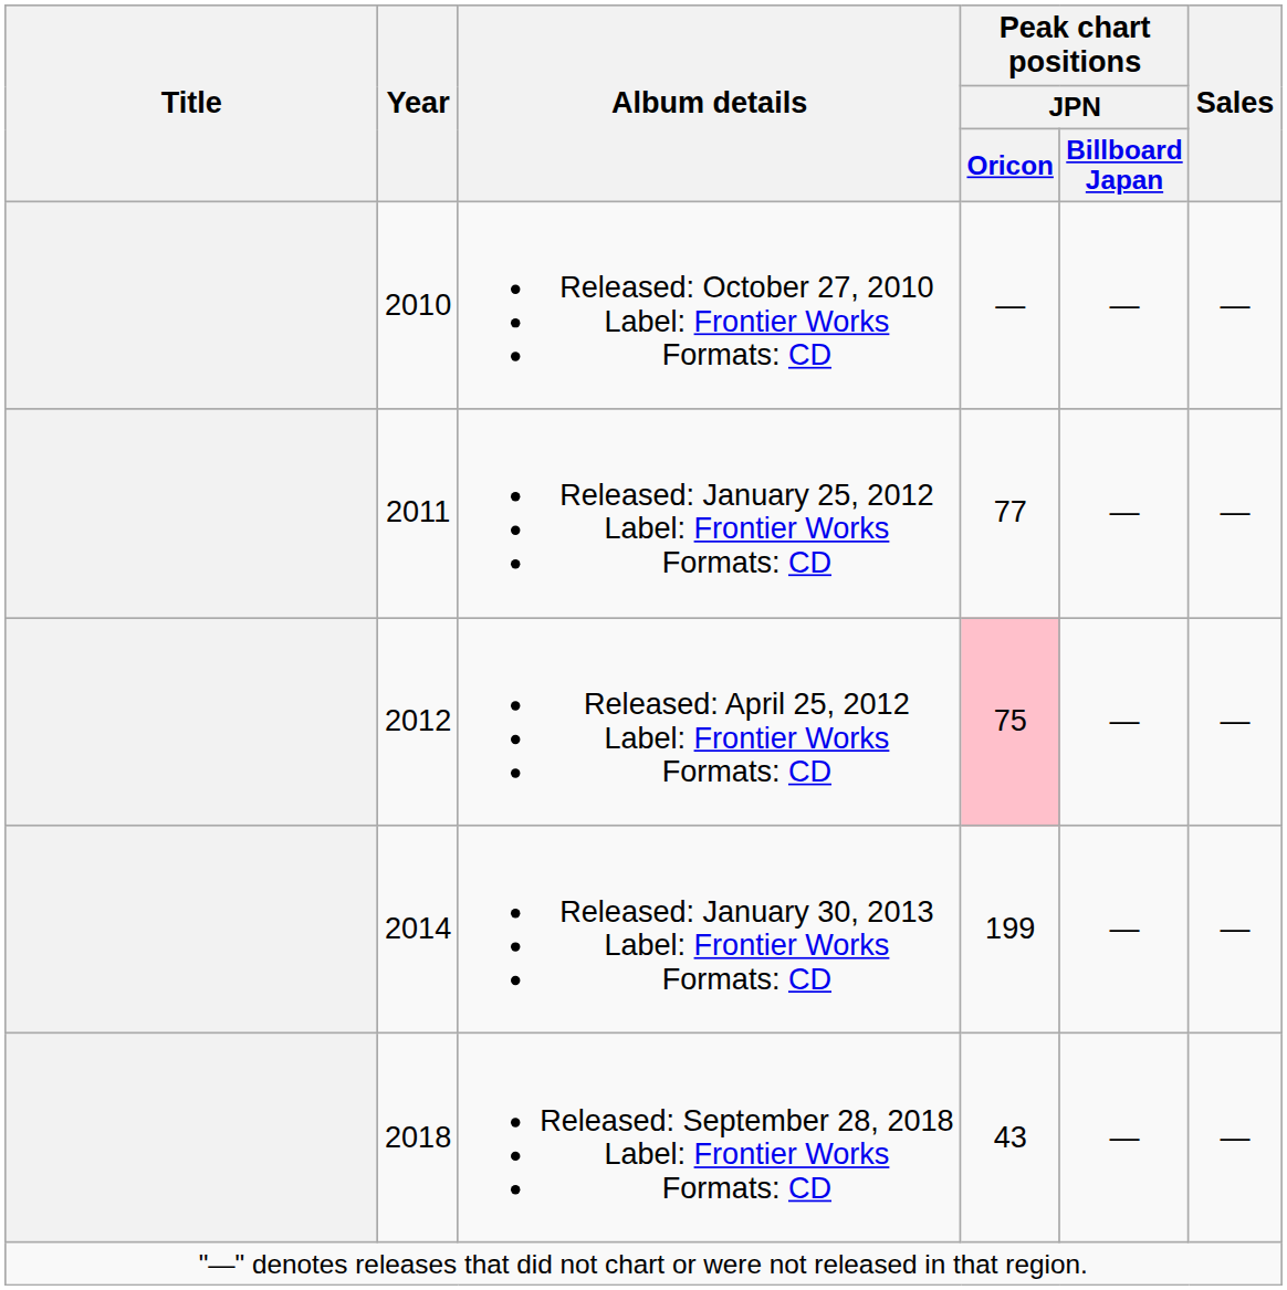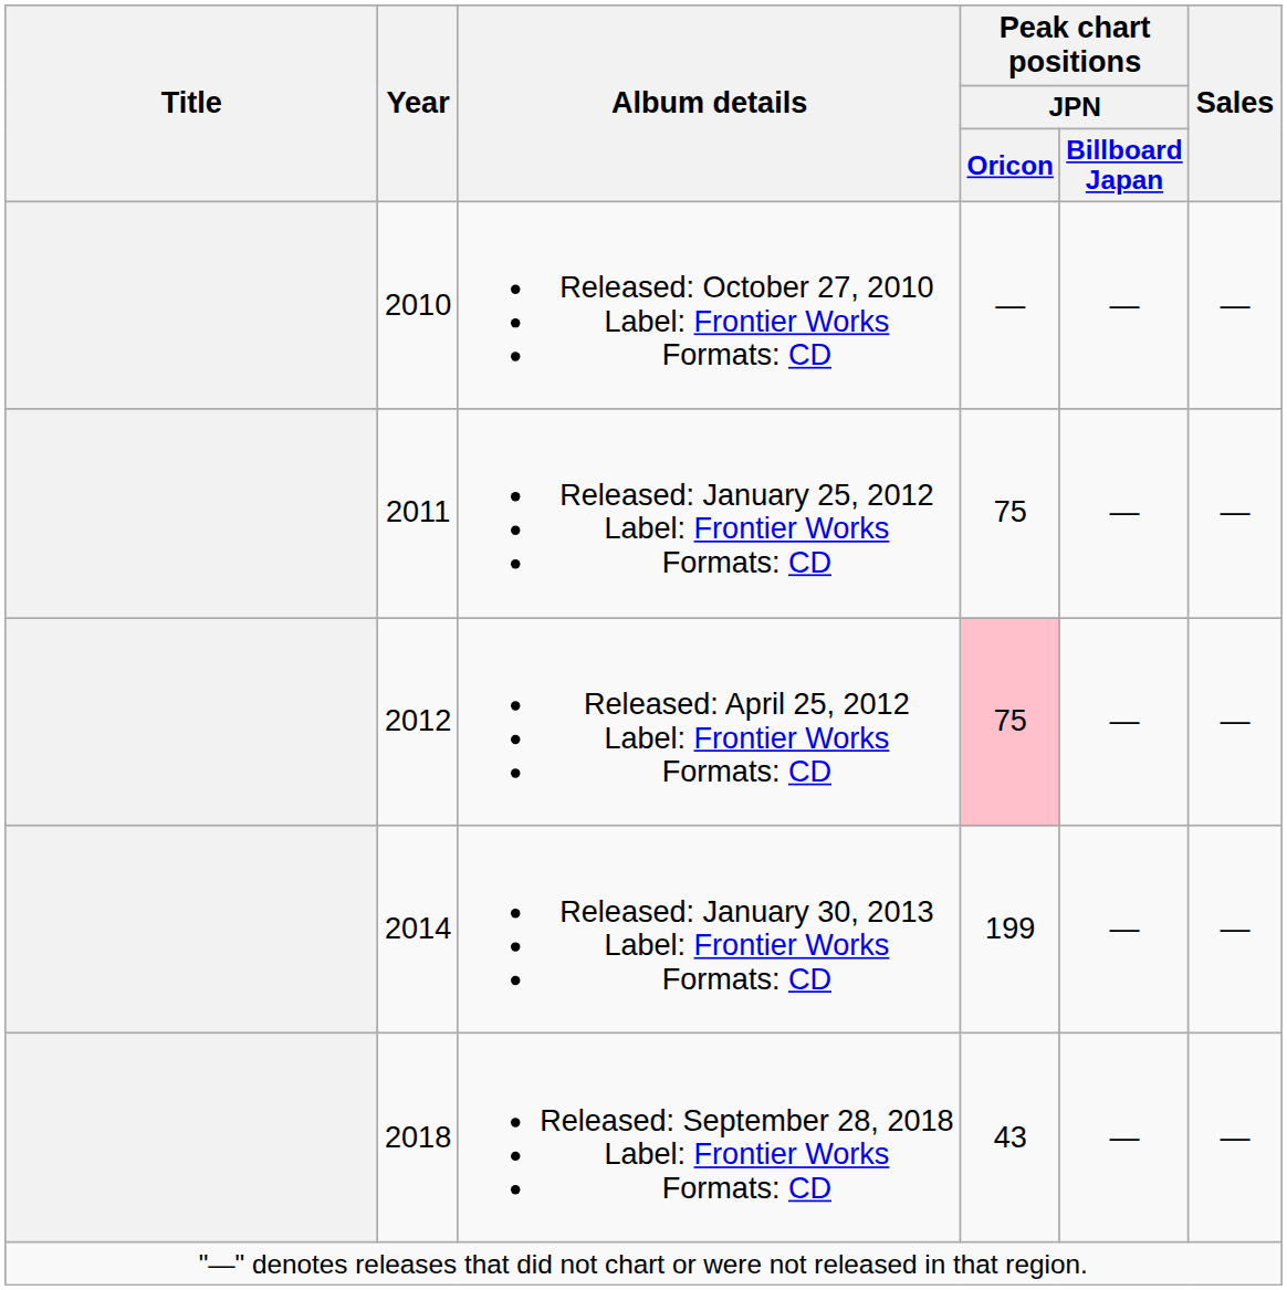Released: January 25, 2012 Label: Frontier Works Formats: CD | Peak chart positions / JPN / Oricon: 77 -> 75
